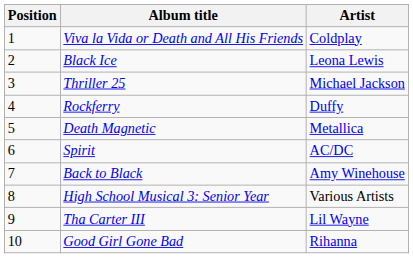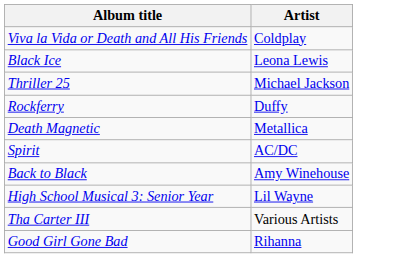- column: Position | 1 | 2 | 3 | 4 | 5 | 6 | 7 | 8 | 9 | 10
High School Musical 3: Senior Year | Artist: Various Artists -> Lil Wayne
Tha Carter III | Artist: Lil Wayne -> Various Artists
